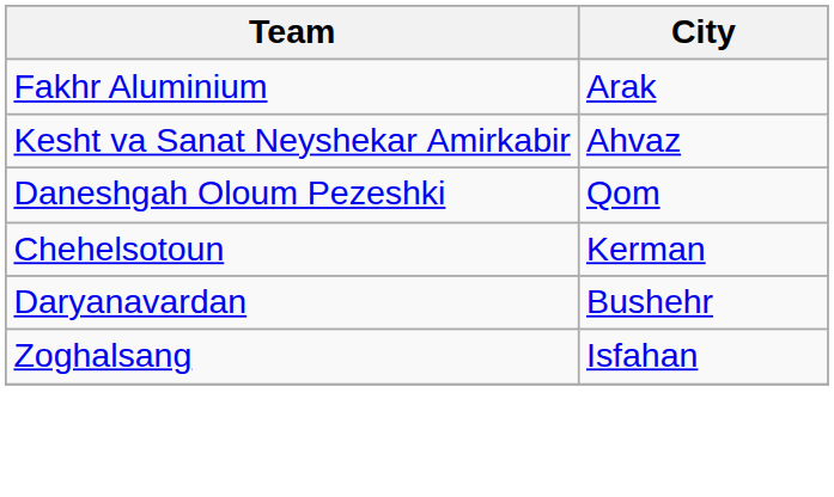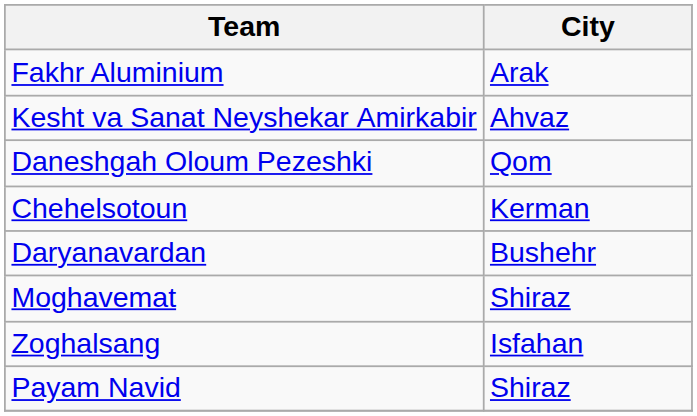+ row: Moghavemat | Shiraz
+ row: Payam Navid | Shiraz
